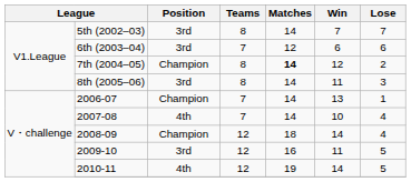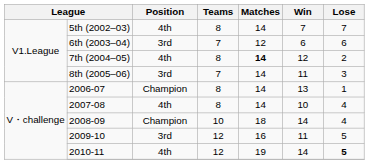5th (2002–03) | Position: 3rd -> 4th
7th (2004–05) | Position: Champion -> 4th
8th (2005–06) | Teams: 8 -> 7
2006-07 | Teams: 7 -> 8
2007-08 | Teams: 7 -> 8
2008-09 | Teams: 12 -> 10
2010-11 | Lose: normal -> bold
